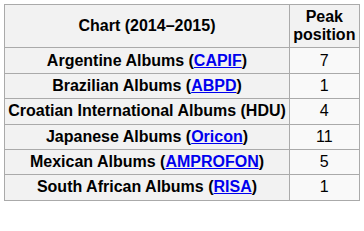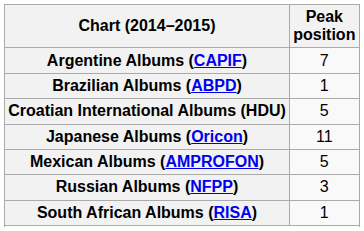Croatian International Albums (HDU) | Peak position: 4 -> 5
+ row: Russian Albums (NFPP) | 3
